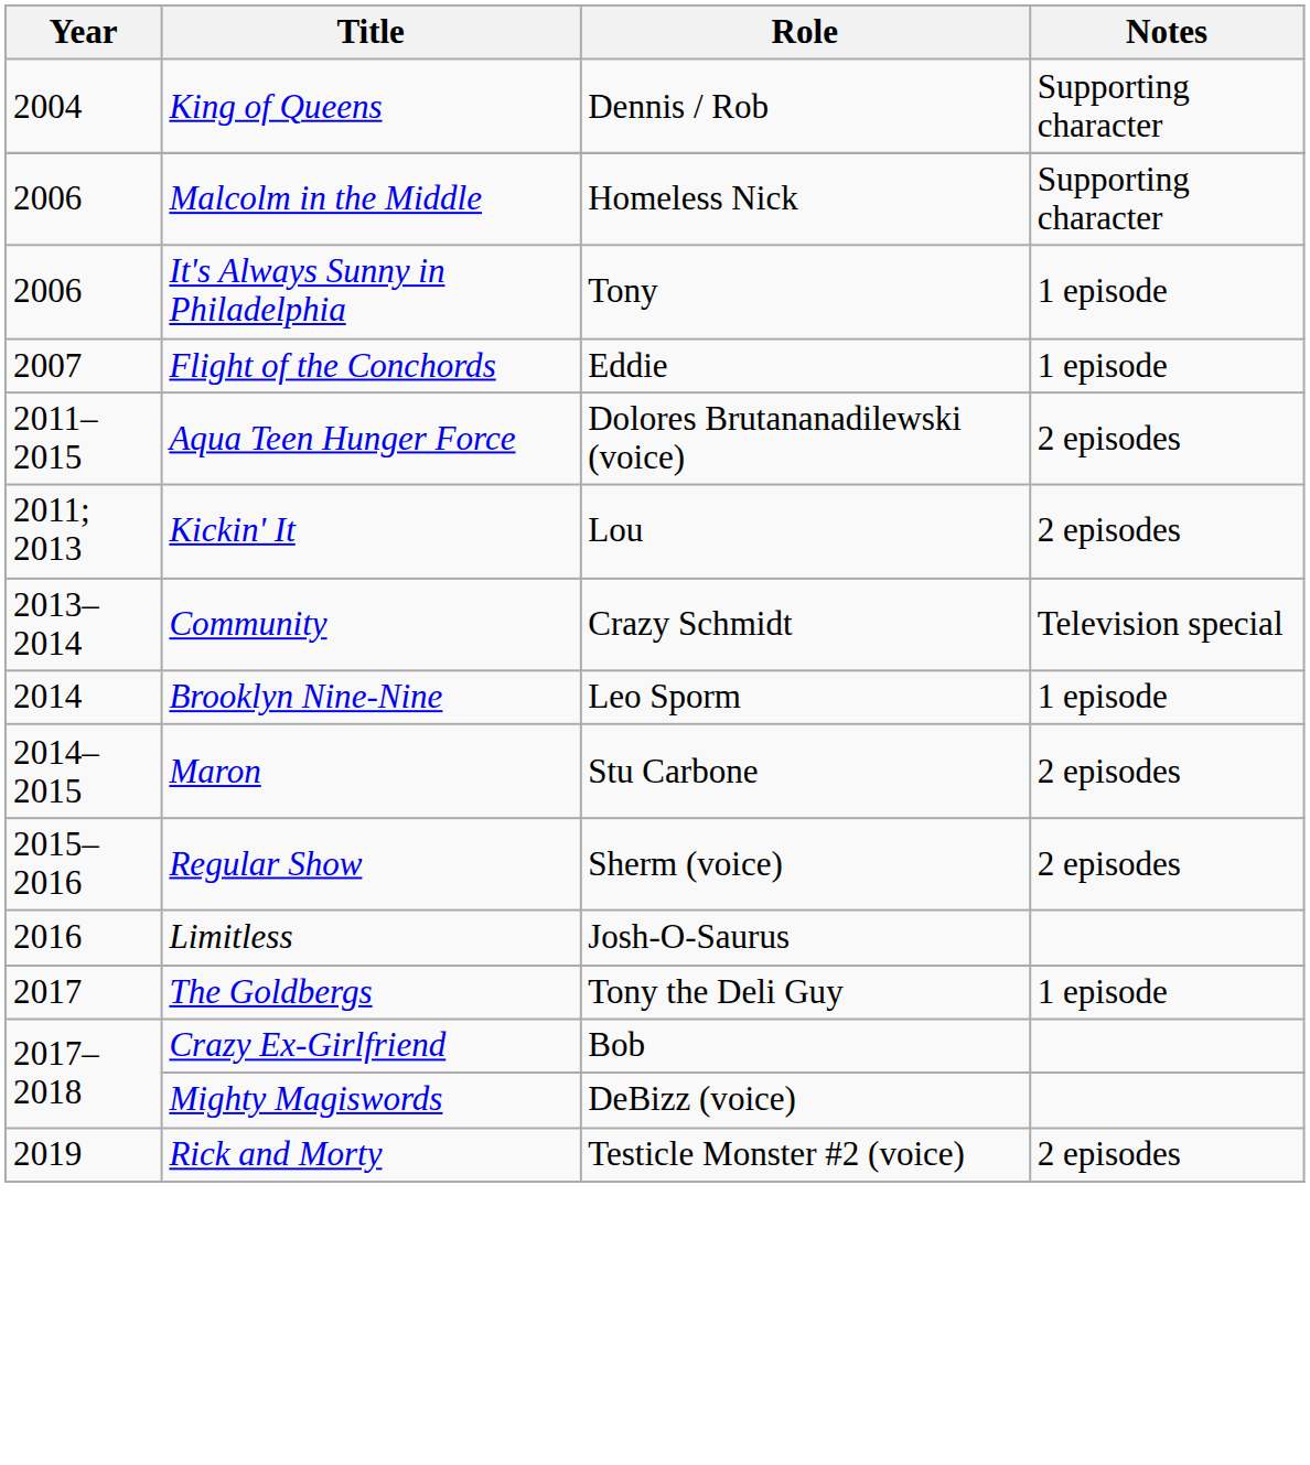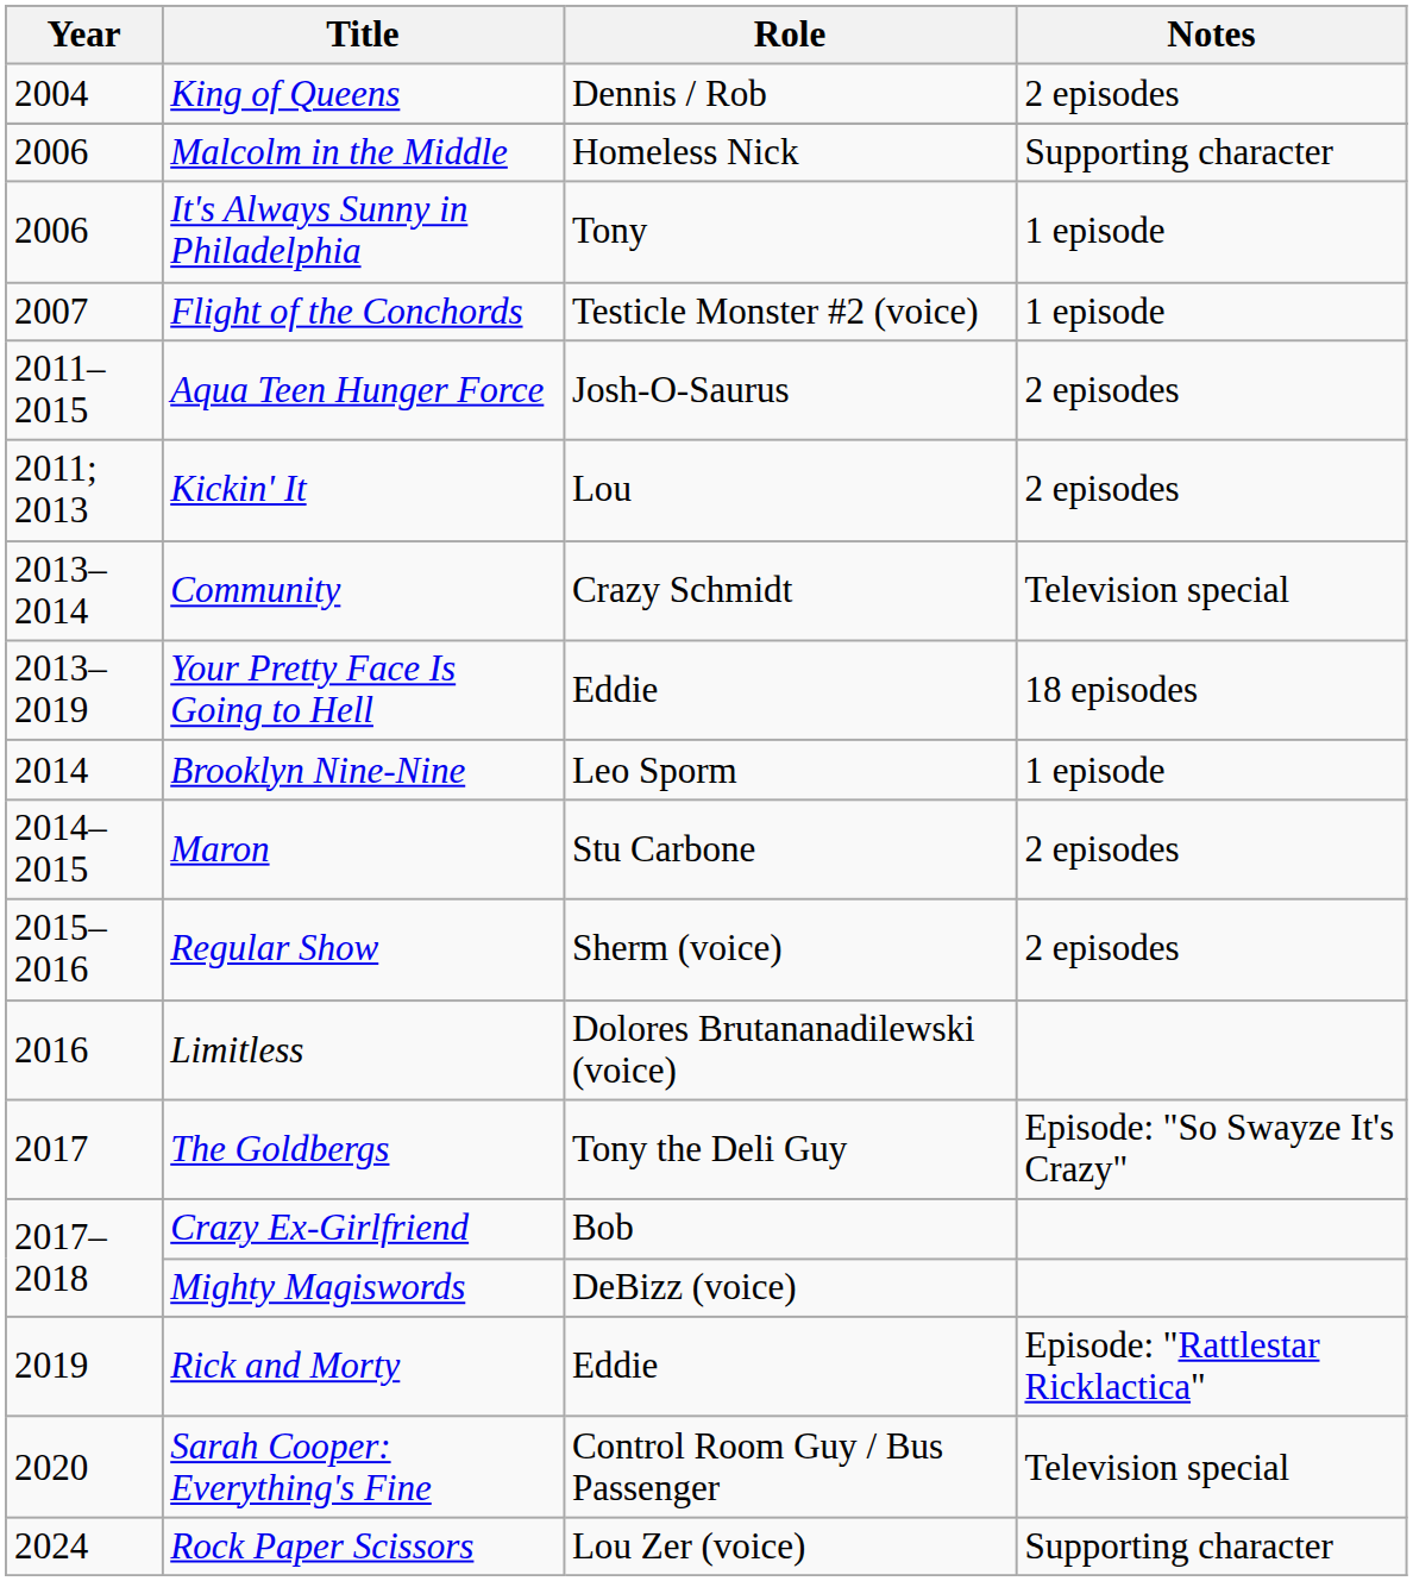King of Queens | Notes: Supporting character -> 2 episodes
Flight of the Conchords | Role: Eddie -> Testicle Monster #2 (voice)
Aqua Teen Hunger Force | Role: Dolores Brutananadilewski (voice) -> Josh-O-Saurus
+ row: 2013–2019 | Your Pretty Face Is Going to Hell | Eddie | 18 episodes
Limitless | Role: Josh-O-Saurus -> Dolores Brutananadilewski (voice)
The Goldbergs | Notes: 1 episode -> Episode: "So Swayze It's Crazy"
Rick and Morty | Role: Testicle Monster #2 (voice) -> Eddie
Rick and Morty | Notes: 2 episodes -> Episode: "Rattlestar Ricklactica"
+ row: 2020 | Sarah Cooper: Everything's Fine | Control Room Guy / Bus Passenger | Television special
+ row: 2024 | Rock Paper Scissors | Lou Zer (voice) | Supporting character
